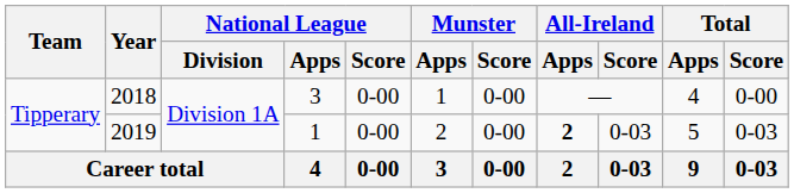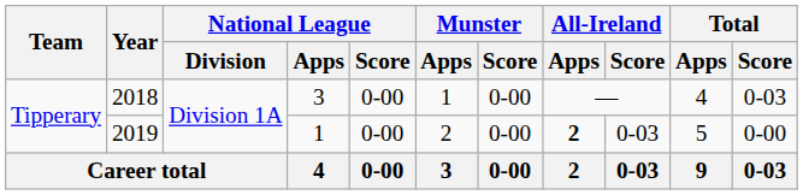2018 | Total / Score: 0-00 -> 0-03
2019 | Total / Score: 0-03 -> 0-00
